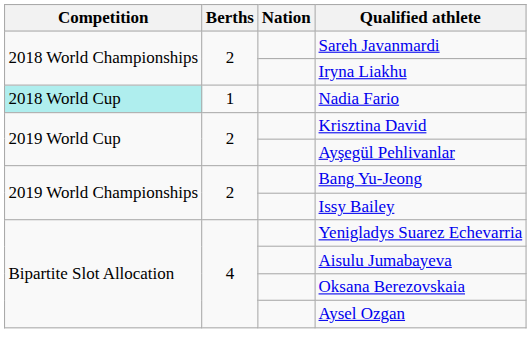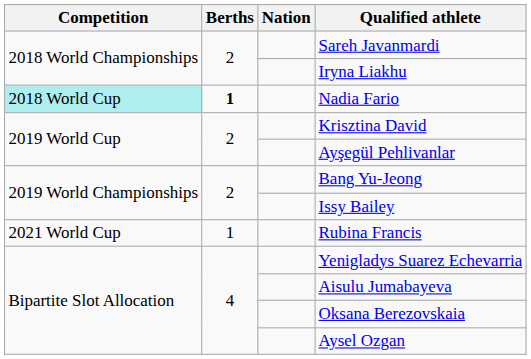Nadia Fario | Berths: normal -> bold
+ row: 2021 World Cup | 1 | Rubina Francis
